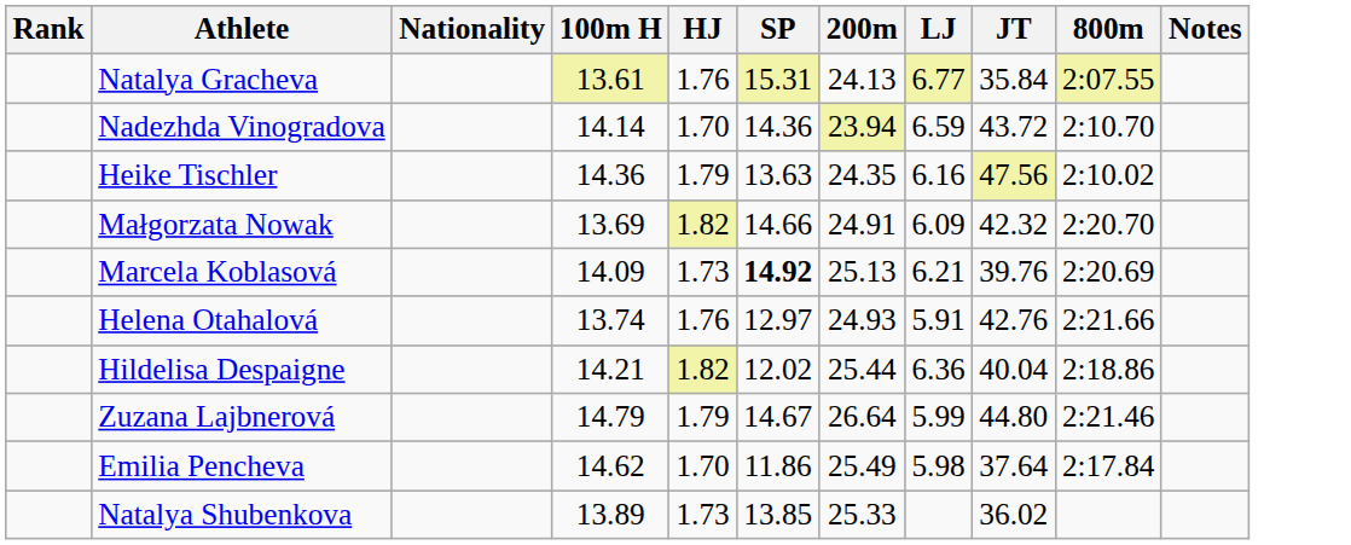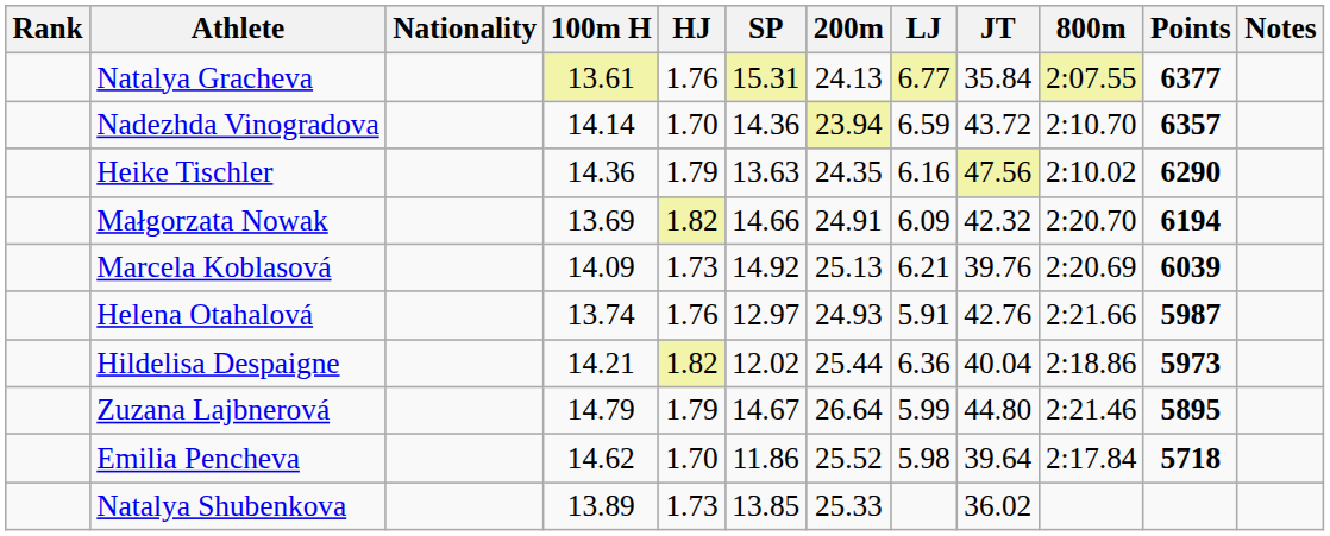+ column: Points | 6377 | 6357 | 6290 | 6194 | 6039 | 5987 | 5973 | 5895 | 5718
Marcela Koblasová | SP: bold -> normal
Emilia Pencheva | 200m: 25.49 -> 25.52
Emilia Pencheva | JT: 37.64 -> 39.64
